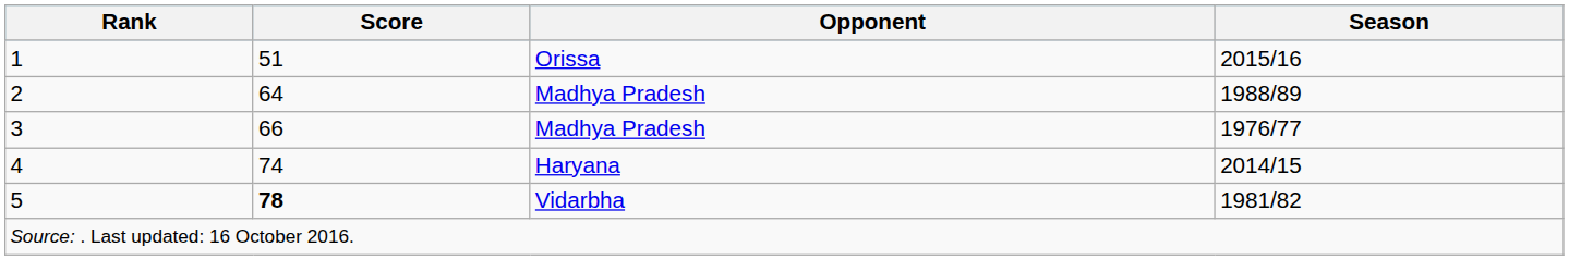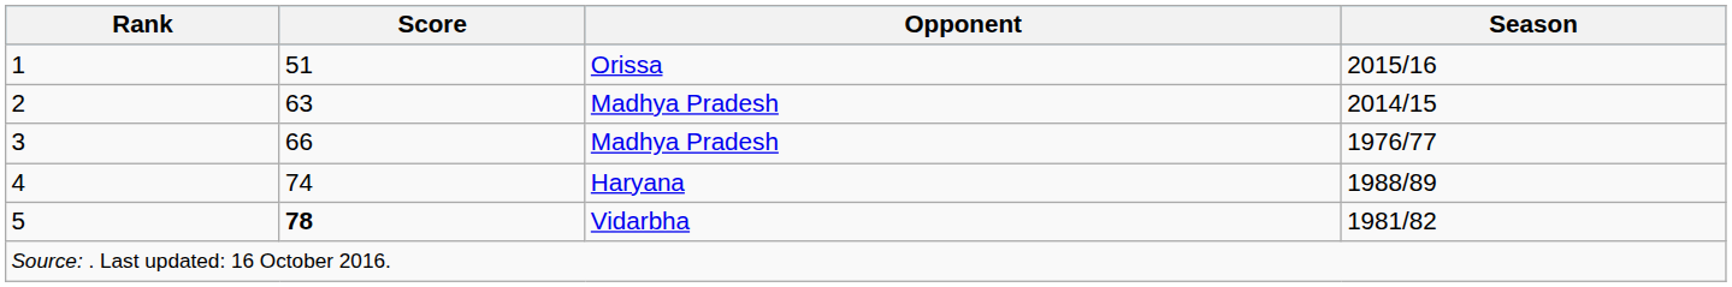2 | Score: 64 -> 63
2 | Season: 1988/89 -> 2014/15
4 | Season: 2014/15 -> 1988/89
